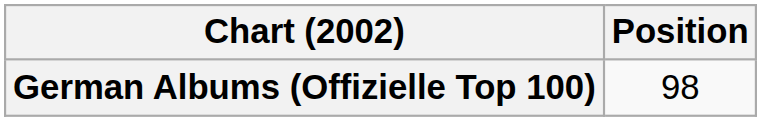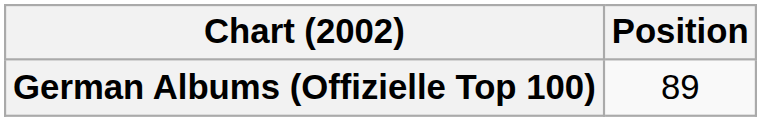German Albums (Offizielle Top 100) | Position: 98 -> 89
